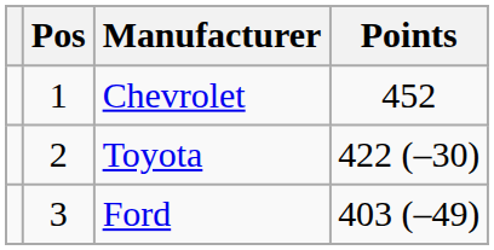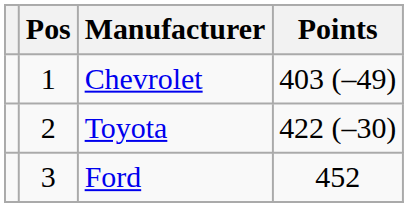Chevrolet | Points: 452 -> 403 (–49)
Ford | Points: 403 (–49) -> 452
